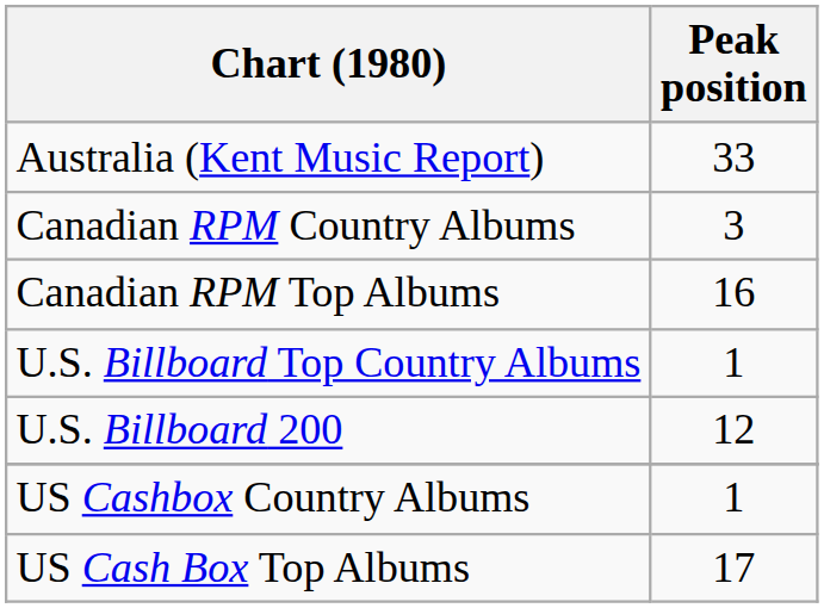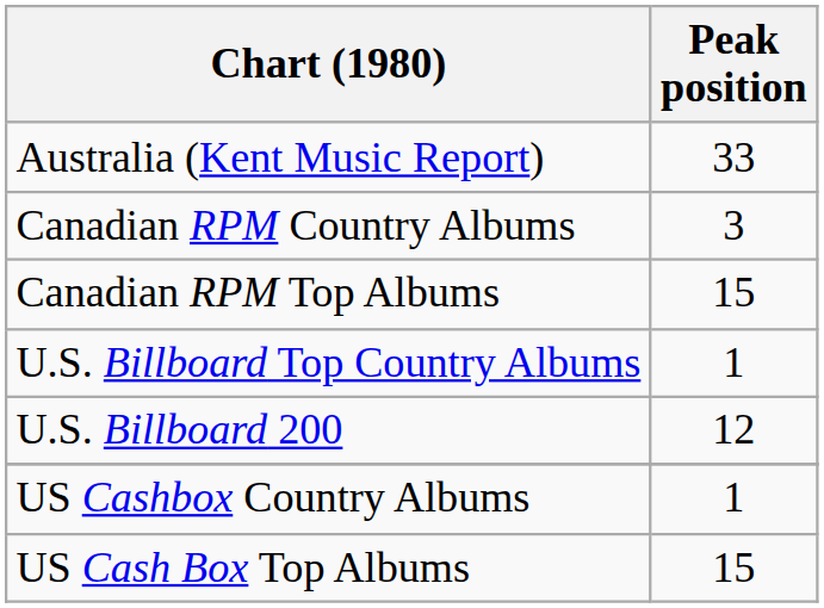Canadian RPM Top Albums | Peak position: 16 -> 15
US Cash Box Top Albums | Peak position: 17 -> 15
